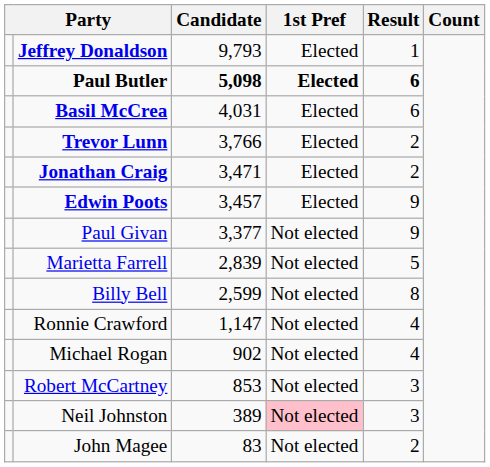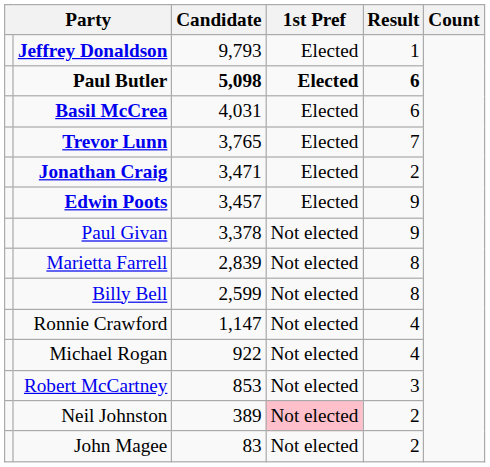Trevor Lunn | Candidate: 3,766 -> 3,765
Trevor Lunn | Result: 2 -> 7
Paul Givan | Candidate: 3,377 -> 3,378
Marietta Farrell | Result: 5 -> 8
Michael Rogan | Candidate: 902 -> 922
Neil Johnston | Result: 3 -> 2
